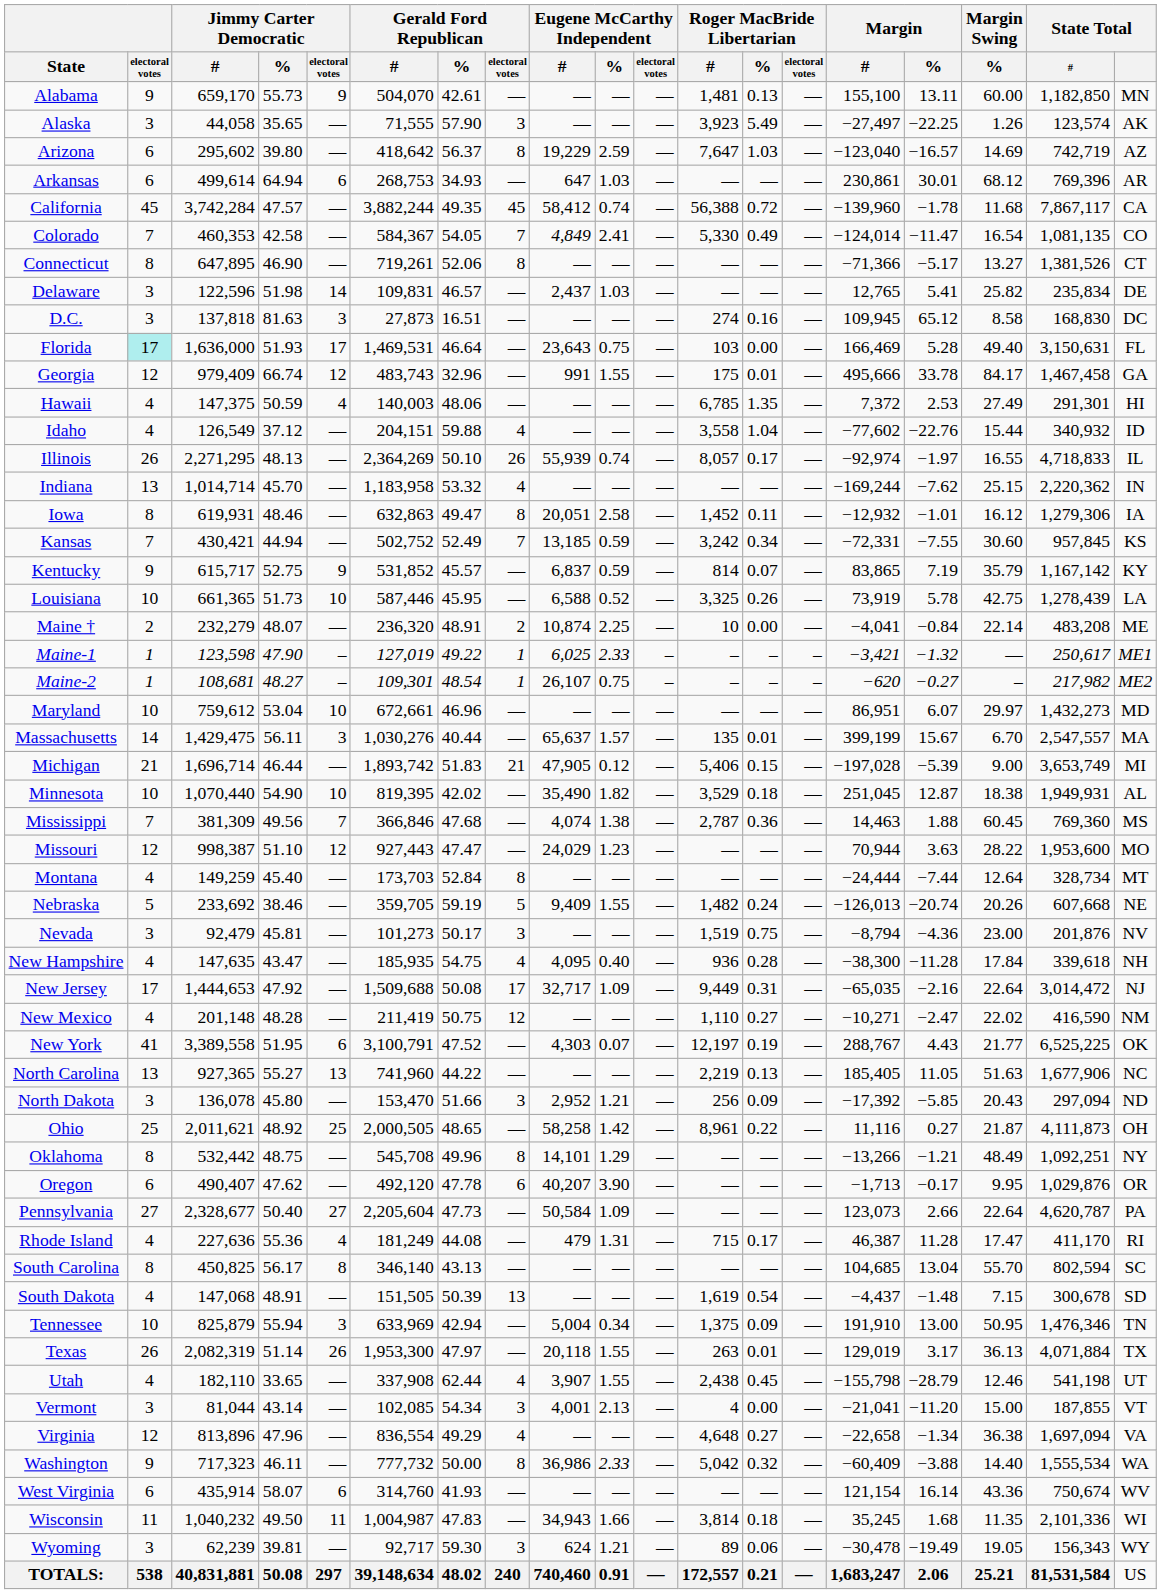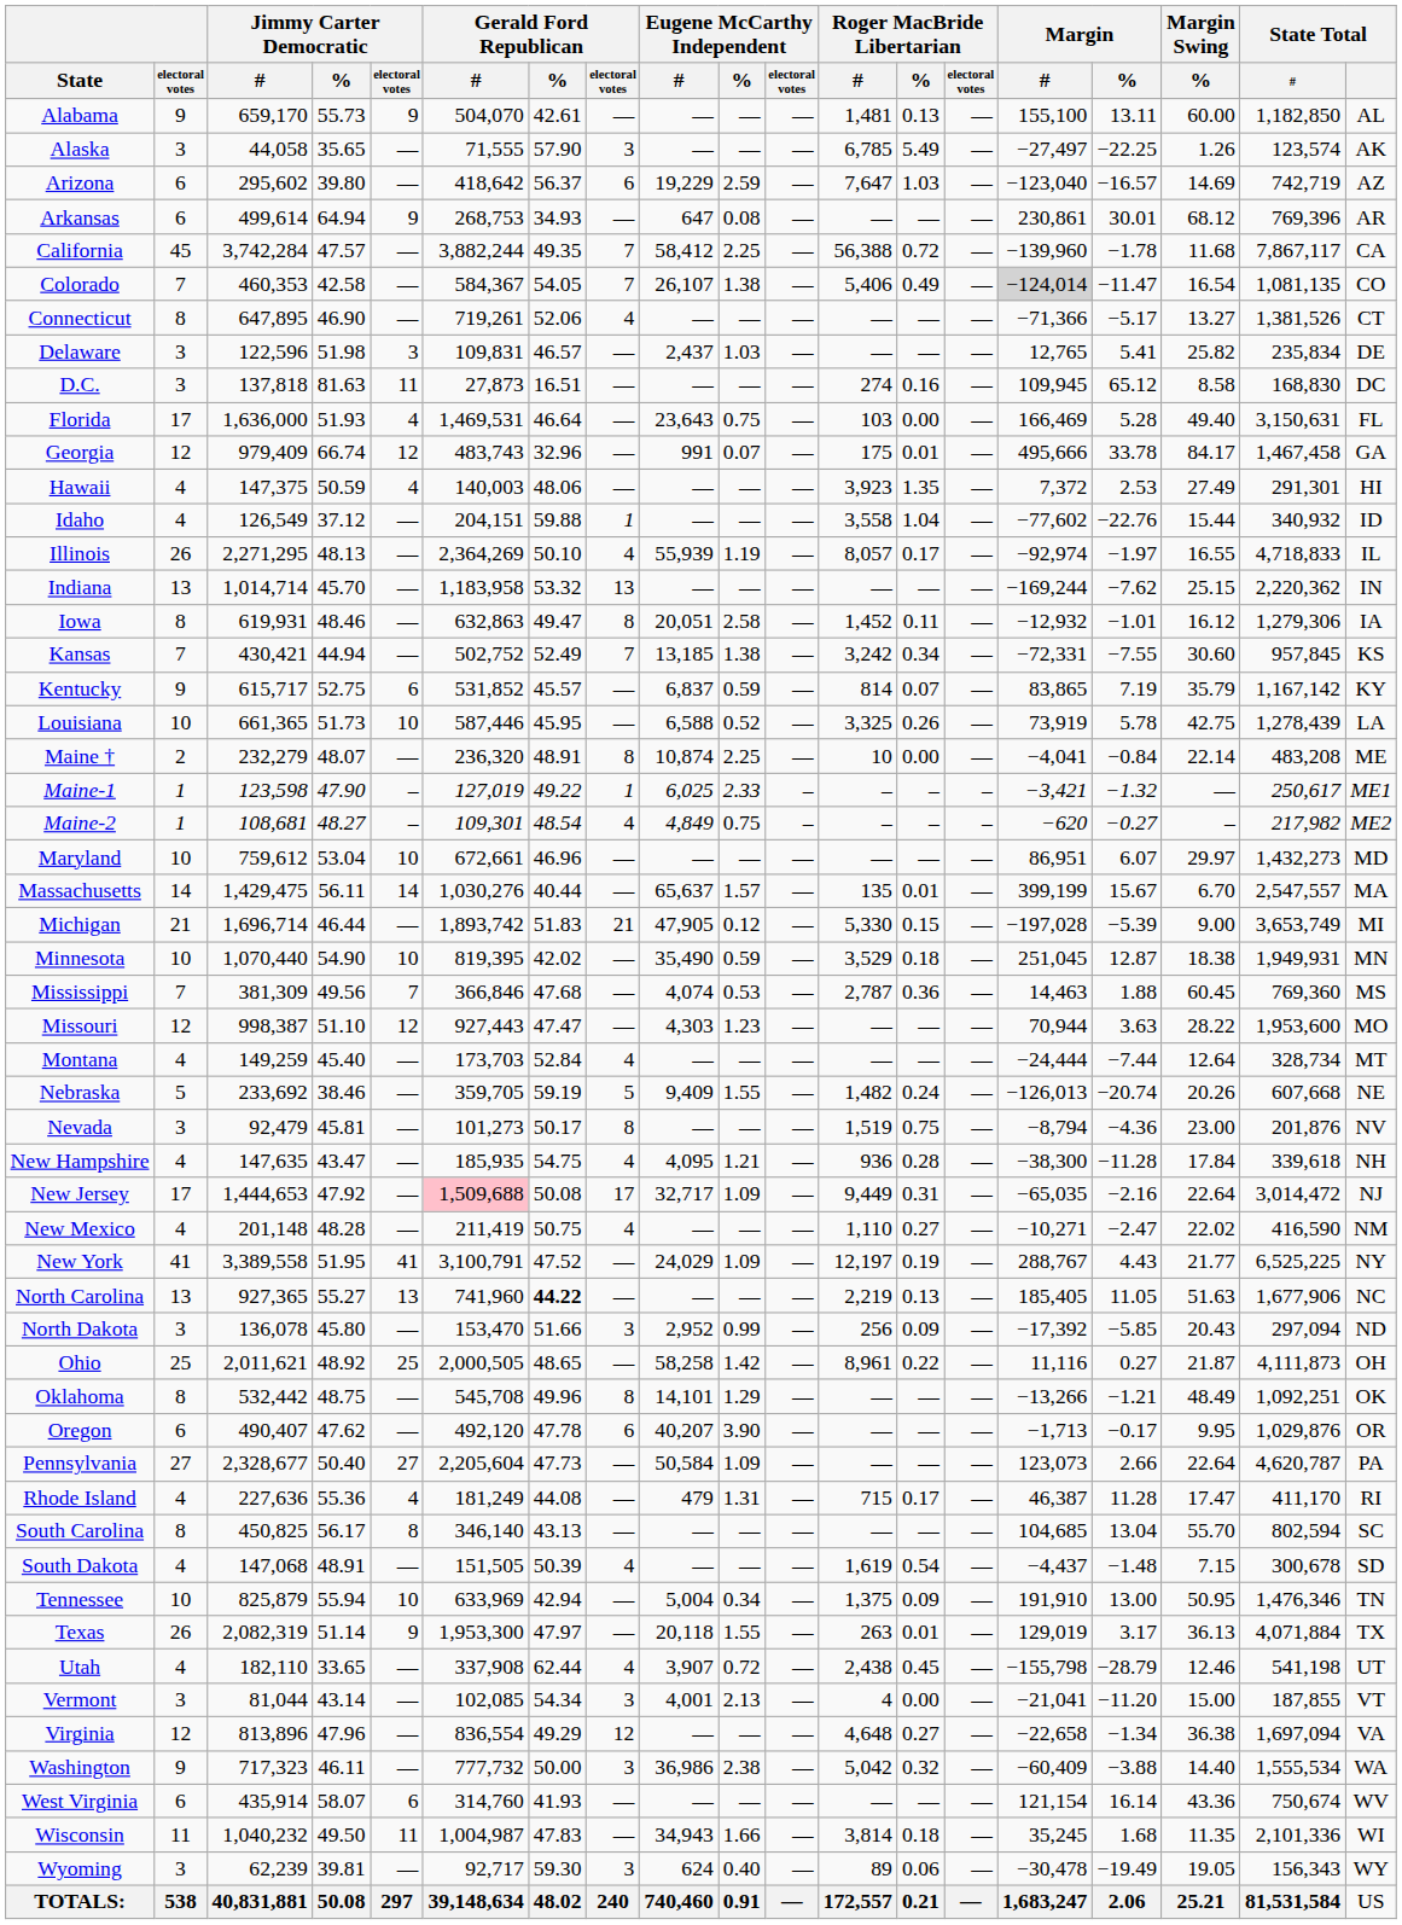Alabama | State Total: MN -> AL
Alaska | Roger MacBride Libertarian / #: 3,923 -> 6,785
Arizona | Gerald Ford Republican / electoral votes: 8 -> 6
Arkansas | Jimmy Carter Democratic / electoral votes: 6 -> 9
Arkansas | Eugene McCarthy Independent / %: 1.03 -> 0.08
California | Gerald Ford Republican / electoral votes: 45 -> 7
California | Eugene McCarthy Independent / %: 0.74 -> 2.25
Colorado | Eugene McCarthy Independent / #: 4,849 -> 26,107
Colorado | Eugene McCarthy Independent / %: 2.41 -> 1.38
Colorado | Roger MacBride Libertarian / #: 5,330 -> 5,406
Colorado | Margin / #: no background -> lightgrey background
Connecticut | Gerald Ford Republican / electoral votes: 8 -> 4
Delaware | Jimmy Carter Democratic / electoral votes: 14 -> 3
D.C. | Jimmy Carter Democratic / electoral votes: 3 -> 11
Florida | electoral votes: paleturquoise background -> no background
Florida | Jimmy Carter Democratic / electoral votes: 17 -> 4
Georgia | Eugene McCarthy Independent / %: 1.55 -> 0.07
Hawaii | Roger MacBride Libertarian / #: 6,785 -> 3,923
Idaho | Gerald Ford Republican / electoral votes: 4 -> 1
Illinois | Gerald Ford Republican / electoral votes: 26 -> 4
Illinois | Eugene McCarthy Independent / %: 0.74 -> 1.19
Indiana | Gerald Ford Republican / electoral votes: 4 -> 13
Kansas | Eugene McCarthy Independent / %: 0.59 -> 1.38
Kentucky | Jimmy Carter Democratic / electoral votes: 9 -> 6
Maine † | Gerald Ford Republican / electoral votes: 2 -> 8
Maine-2 | Gerald Ford Republican / electoral votes: 1 -> 4
Maine-2 | Eugene McCarthy Independent / #: 26,107 -> 4,849
Massachusetts | Jimmy Carter Democratic / electoral votes: 3 -> 14
Michigan | Roger MacBride Libertarian / #: 5,406 -> 5,330
Minnesota | Eugene McCarthy Independent / %: 1.82 -> 0.59
Minnesota | State Total: AL -> MN
Mississippi | Eugene McCarthy Independent / %: 1.38 -> 0.53
Missouri | Eugene McCarthy Independent / #: 24,029 -> 4,303
Montana | Gerald Ford Republican / electoral votes: 8 -> 4
Nevada | Gerald Ford Republican / electoral votes: 3 -> 8
New Hampshire | Eugene McCarthy Independent / %: 0.40 -> 1.21
New Jersey | Gerald Ford Republican / #: no background -> pink background
New Mexico | Gerald Ford Republican / electoral votes: 12 -> 4
New York | Jimmy Carter Democratic / electoral votes: 6 -> 41
New York | Eugene McCarthy Independent / #: 4,303 -> 24,029
New York | Eugene McCarthy Independent / %: 0.07 -> 1.09
New York | State Total: OK -> NY
North Carolina | Gerald Ford Republican / %: normal -> bold
North Dakota | Eugene McCarthy Independent / %: 1.21 -> 0.99
Oklahoma | State Total: NY -> OK
South Dakota | Gerald Ford Republican / electoral votes: 13 -> 4
Tennessee | Jimmy Carter Democratic / electoral votes: 3 -> 10
Texas | Jimmy Carter Democratic / electoral votes: 26 -> 9
Utah | Eugene McCarthy Independent / %: 1.55 -> 0.72
Virginia | Gerald Ford Republican / electoral votes: 4 -> 12
Washington | Gerald Ford Republican / electoral votes: 8 -> 3
Washington | Eugene McCarthy Independent / %: 2.33 -> 2.38
Wyoming | Eugene McCarthy Independent / %: 1.21 -> 0.40
